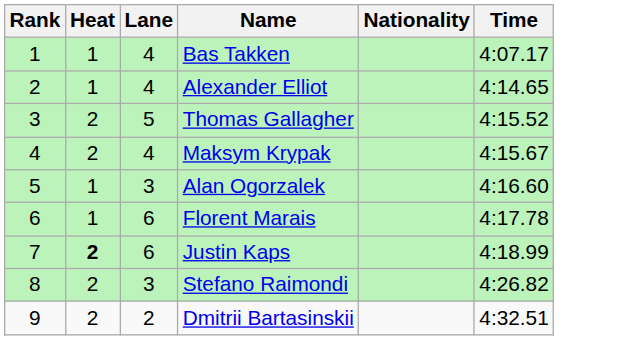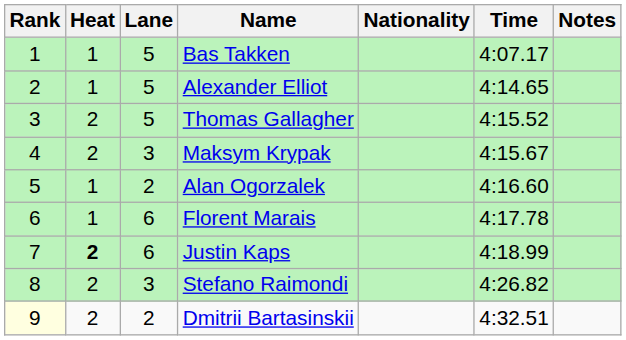+ column: Notes
Bas Takken | Lane: 4 -> 5
Alexander Elliot | Lane: 4 -> 5
Maksym Krypak | Lane: 4 -> 3
Alan Ogorzalek | Lane: 3 -> 2
Dmitrii Bartasinskii | Rank: no background -> lightyellow background
